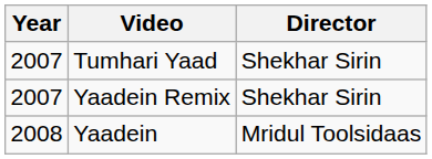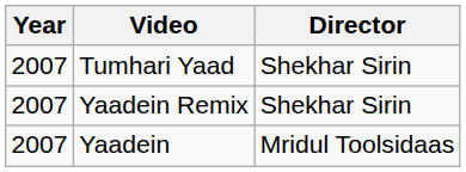Yaadein | Year: 2008 -> 2007
